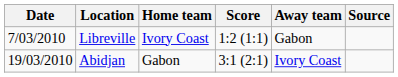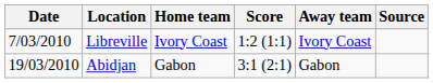Libreville | Away team: Gabon -> Ivory Coast
Abidjan | Away team: Ivory Coast -> Gabon
